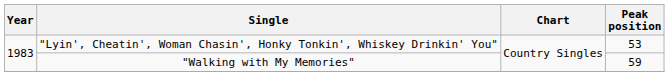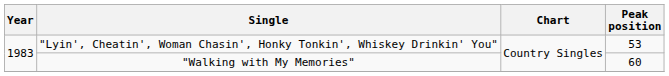"Walking with My Memories" | Peak position: 59 -> 60
